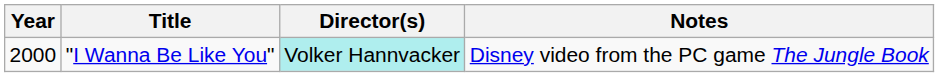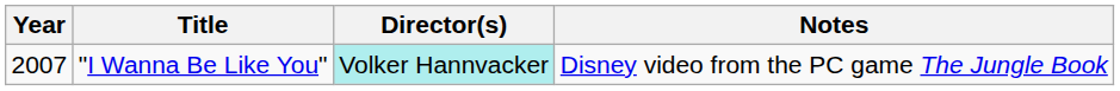"I Wanna Be Like You" | Year: 2000 -> 2007
